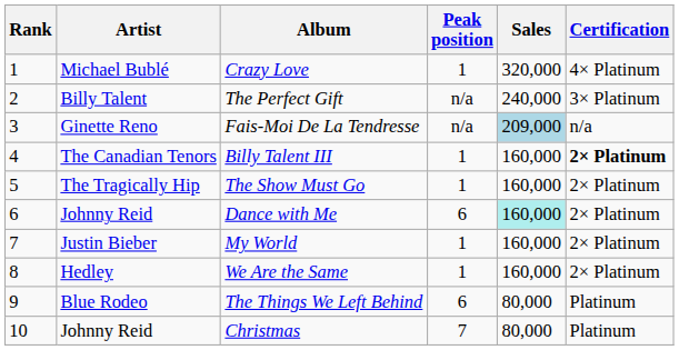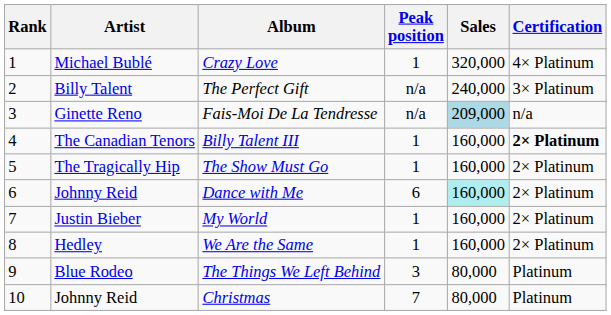The Things We Left Behind | Peak position: 6 -> 3
